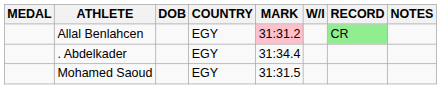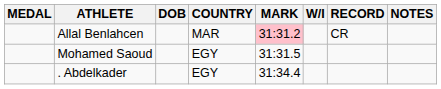Allal Benlahcen | COUNTRY: EGY -> MAR
Allal Benlahcen | RECORD: lightgreen background -> no background
rows swapped: Mohamed Saoud <-> . Abdelkader
